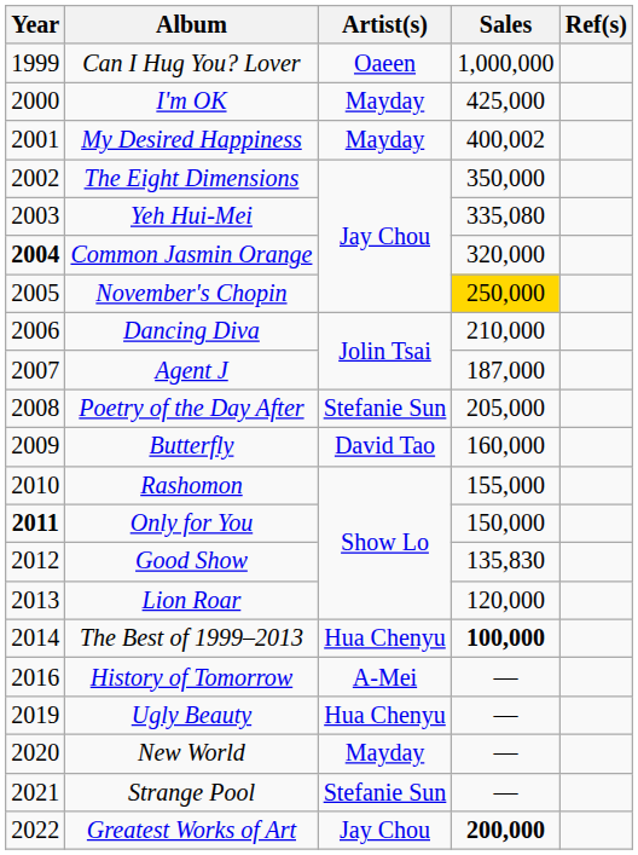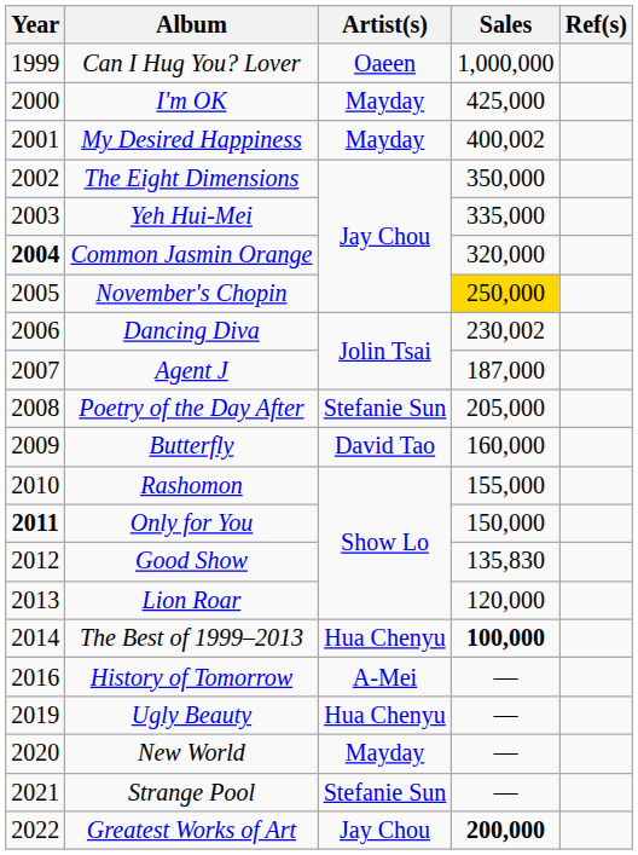Yeh Hui-Mei | Sales: 335,080 -> 335,000
Dancing Diva | Sales: 210,000 -> 230,002
